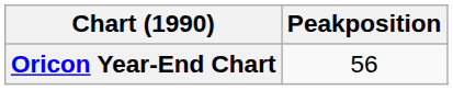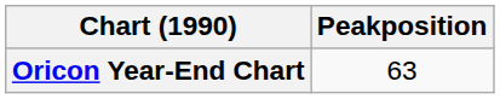Oricon Year-End Chart | Peakposition: 56 -> 63
